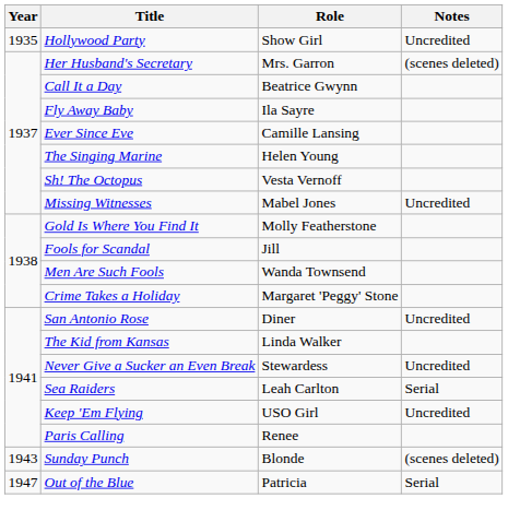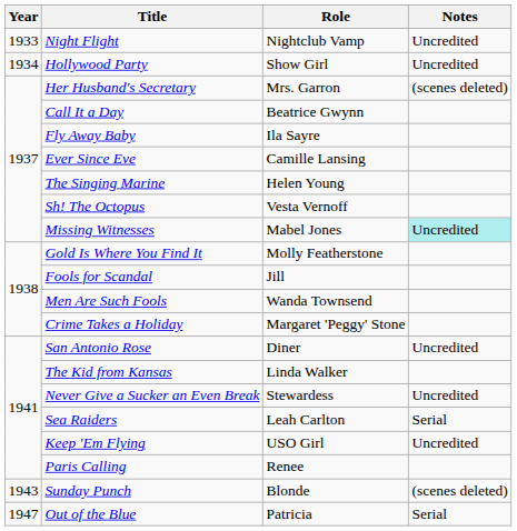+ row: 1933 | Night Flight | Nightclub Vamp | Uncredited
Hollywood Party | Year: 1935 -> 1934
Missing Witnesses | Notes: no background -> paleturquoise background
